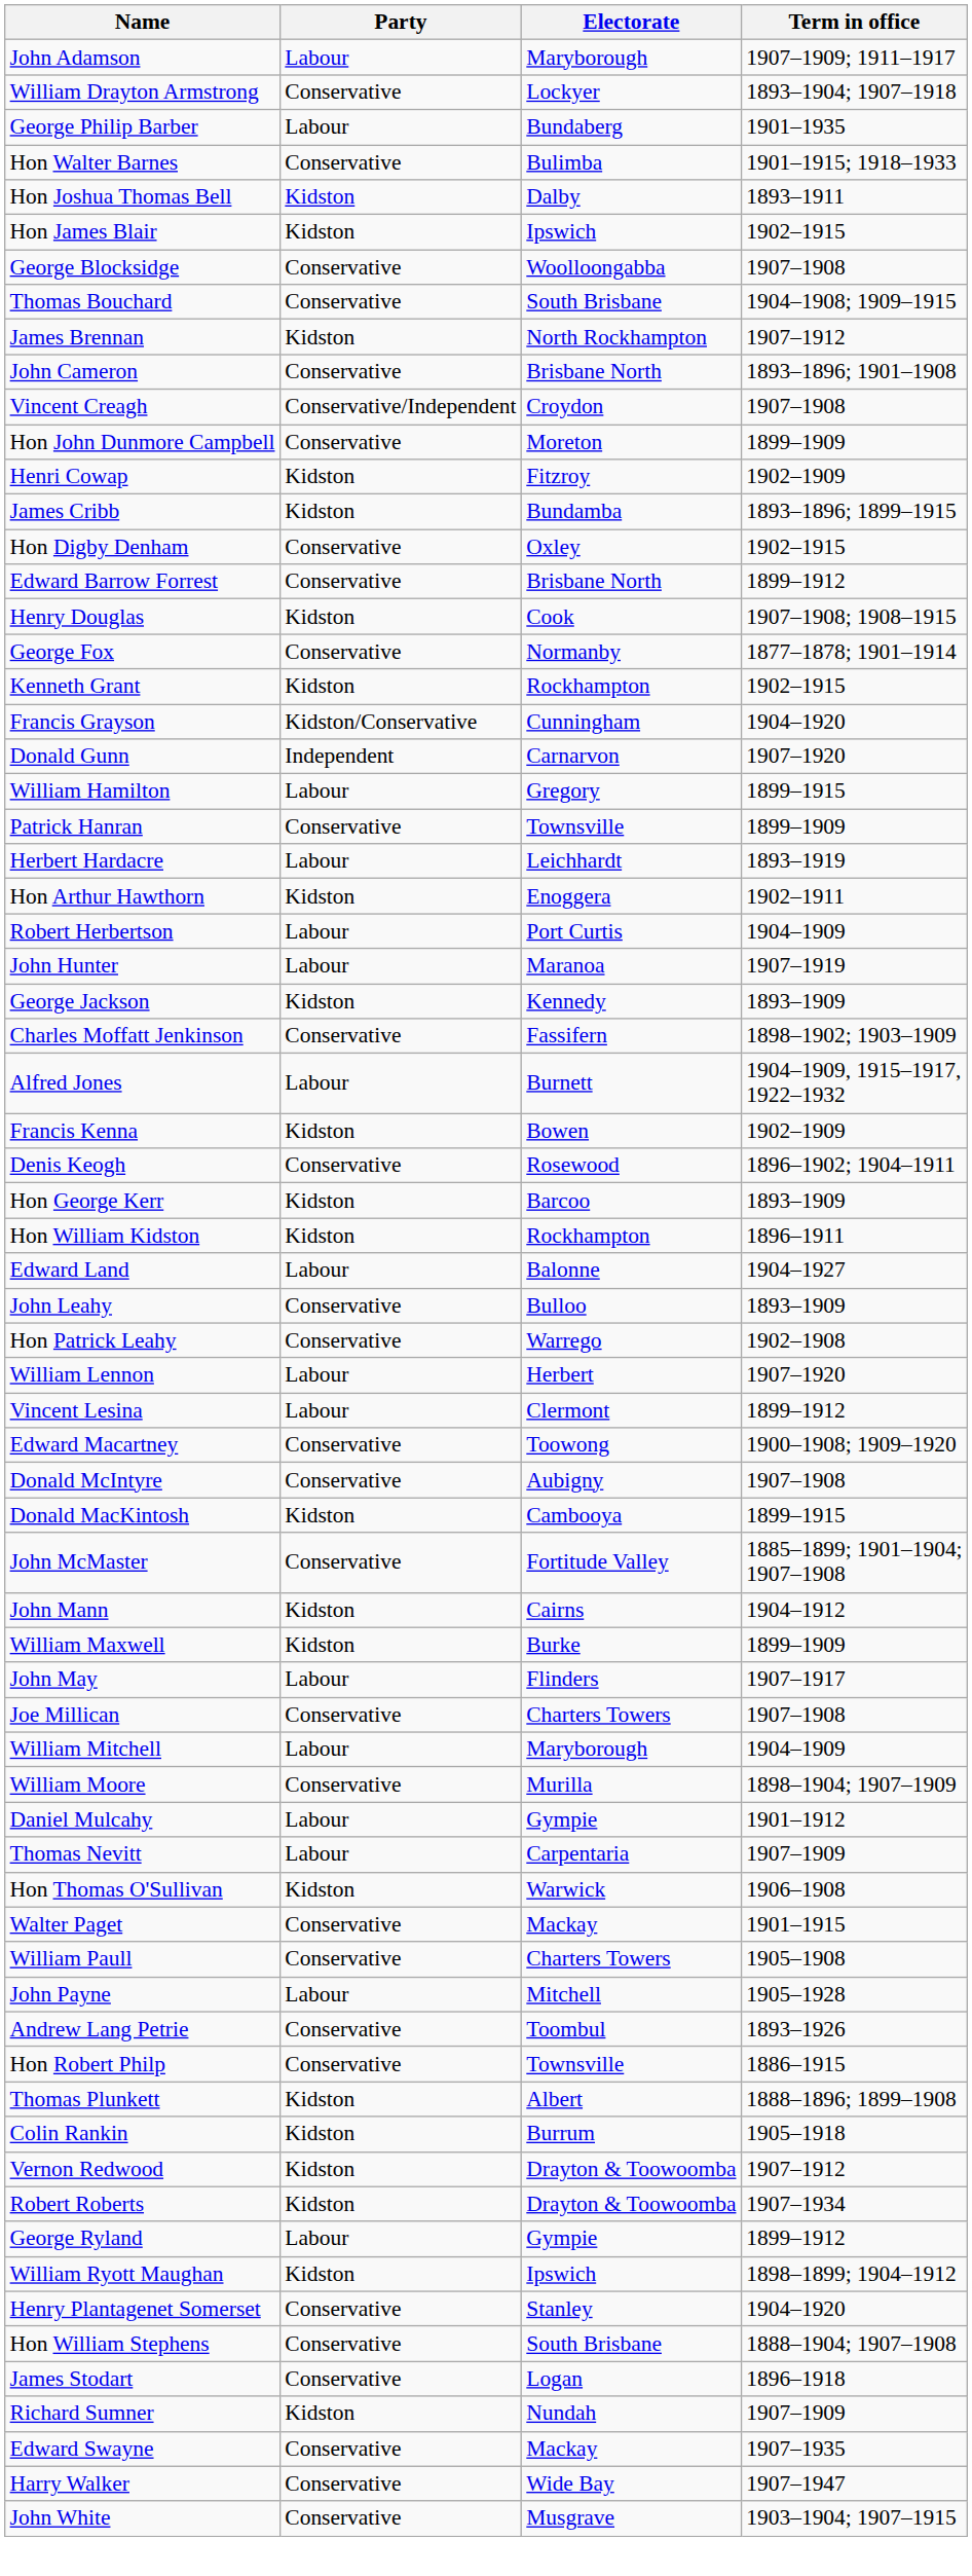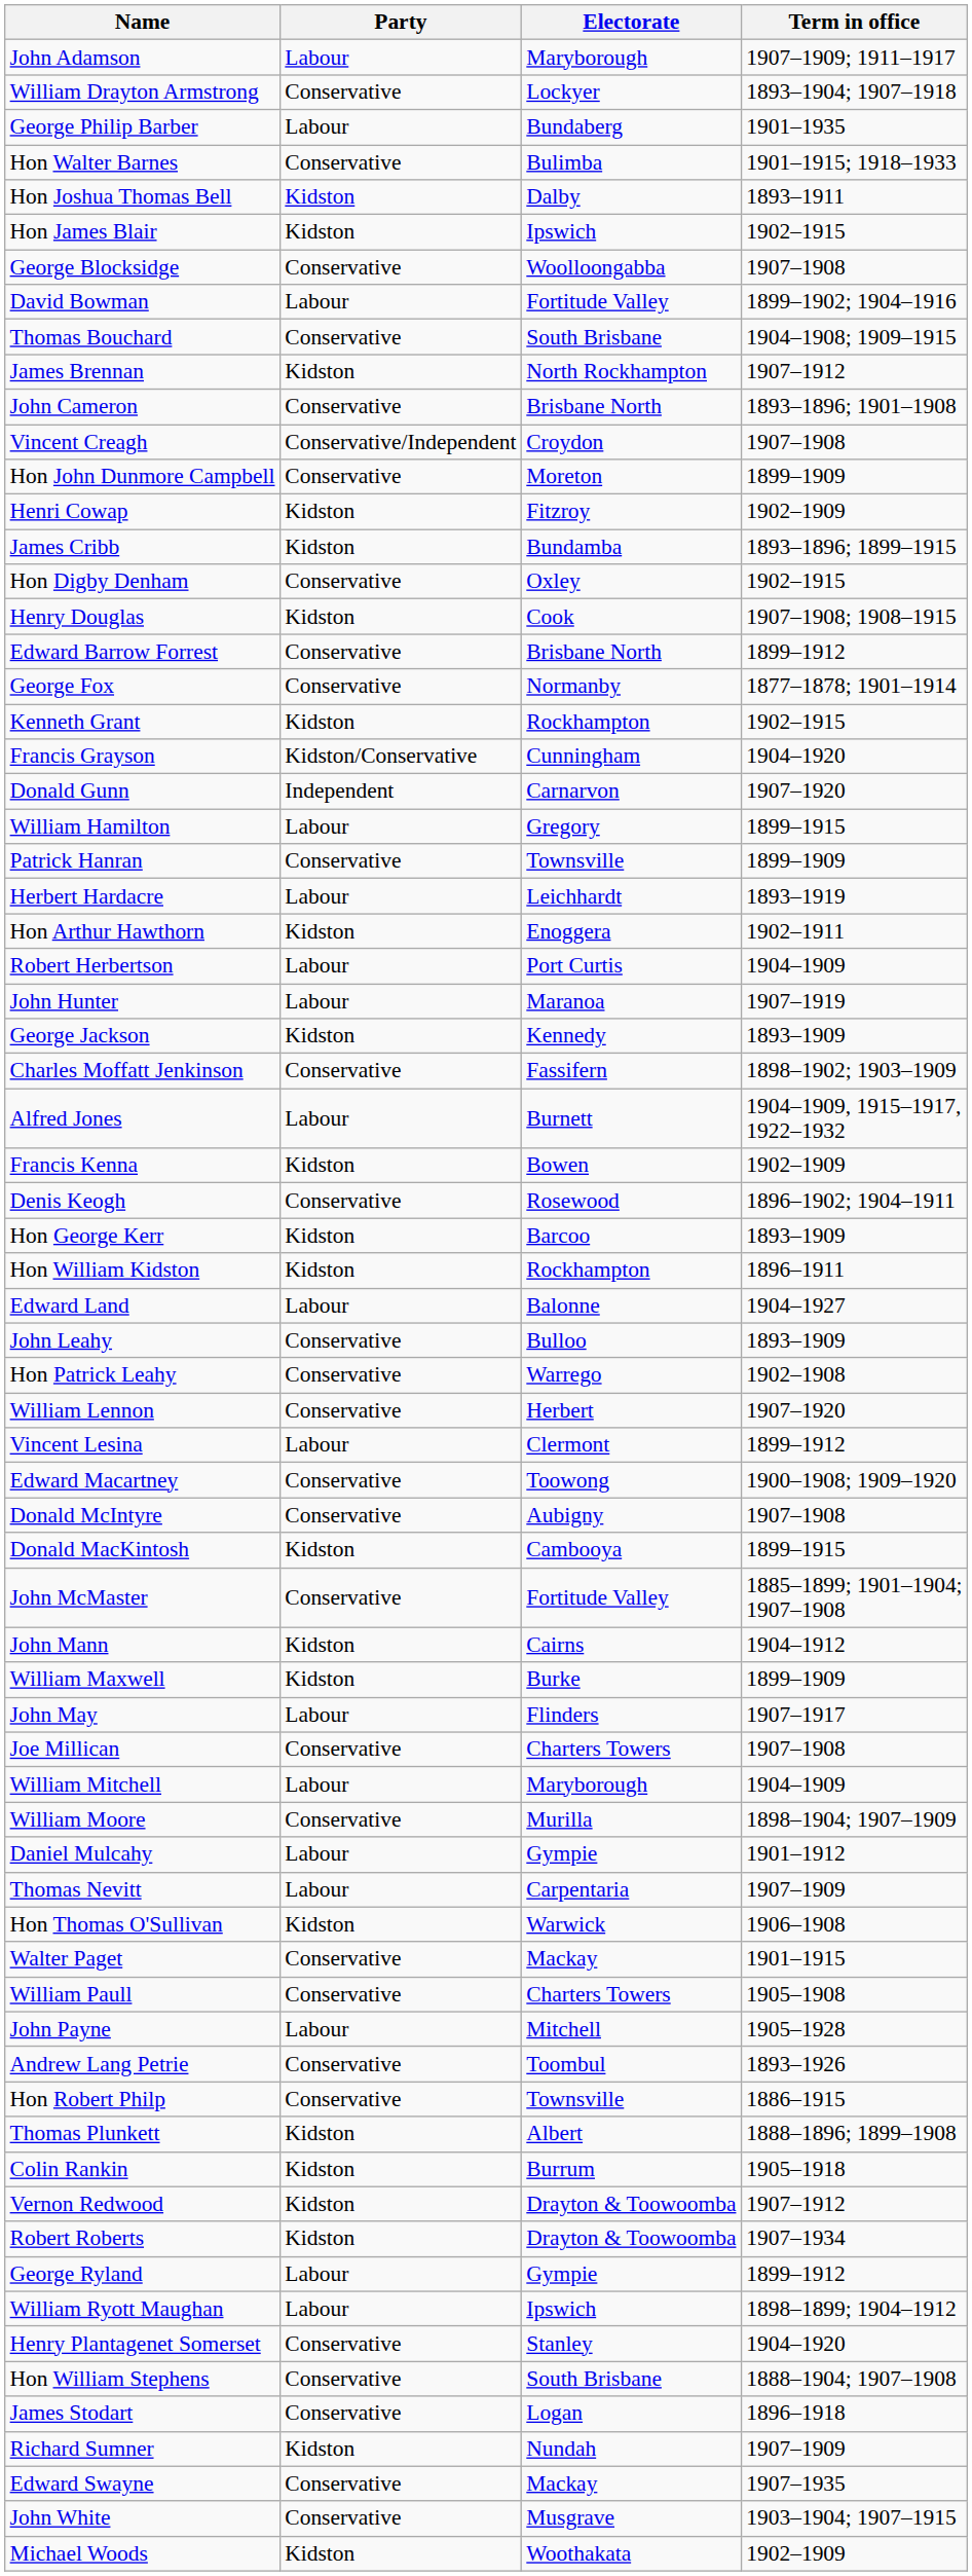+ row: David Bowman | Labour | Fortitude Valley | 1899–1902; 1904–1916
rows swapped: Henry Douglas <-> Edward Barrow Forrest
William Lennon | Party: Labour -> Conservative
William Ryott Maughan | Party: Kidston -> Labour
- row: Harry Walker | Conservative | Wide Bay | 1907–1947
+ row: Michael Woods | Kidston | Woothakata | 1902–1909
